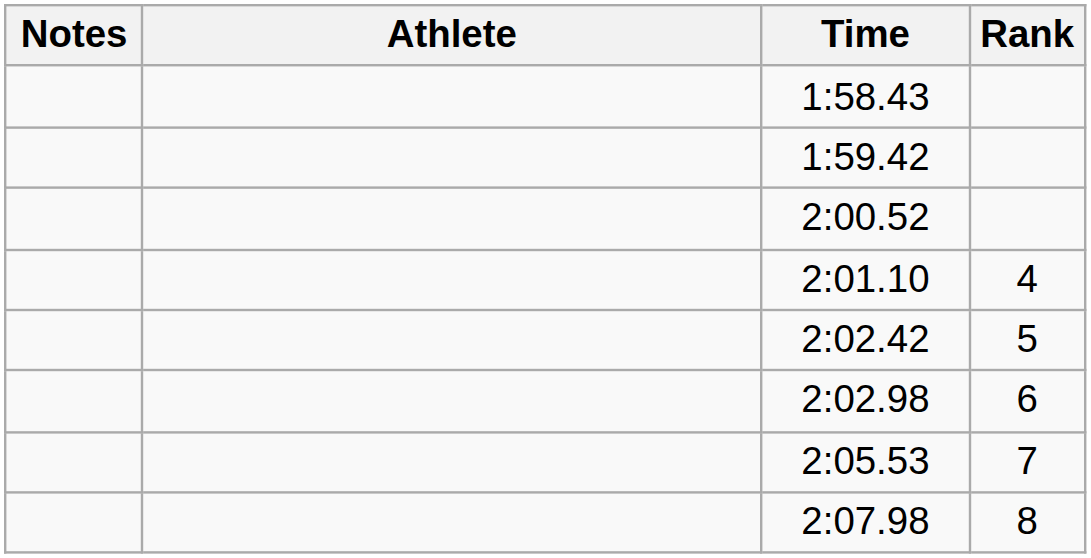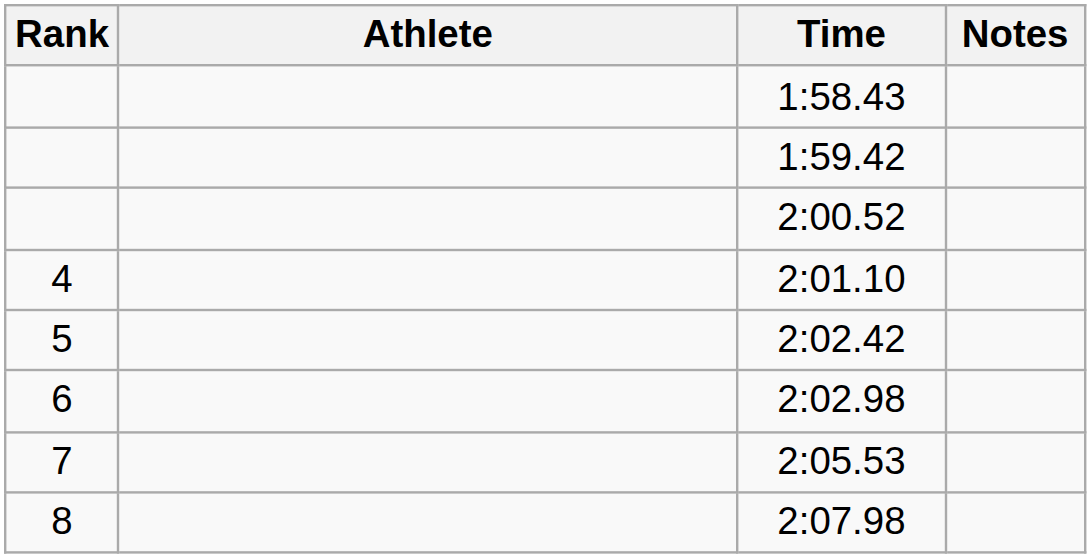columns swapped: Rank <-> Notes
